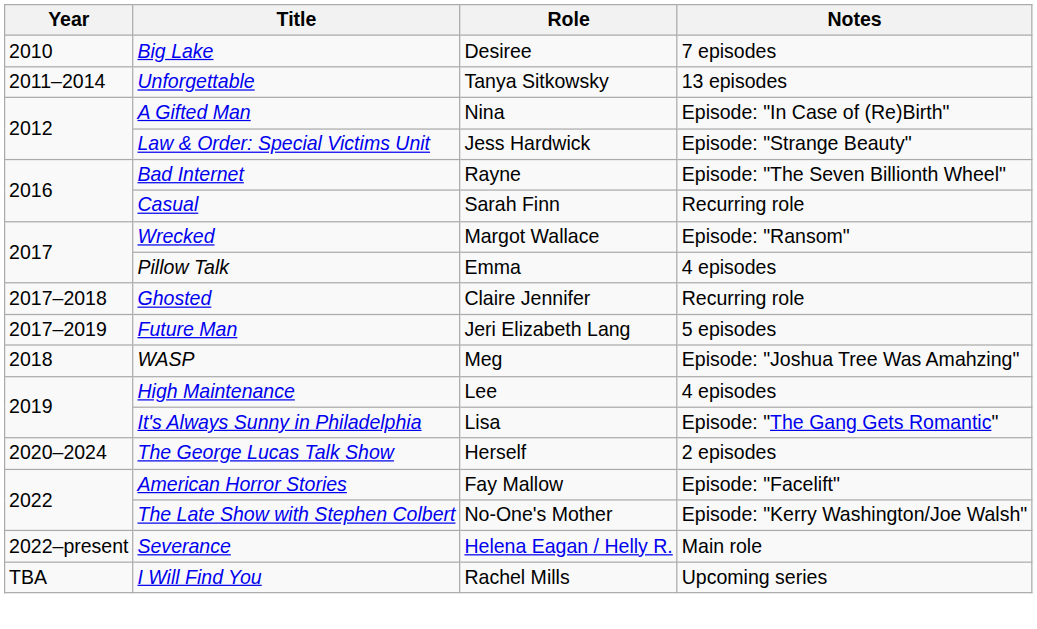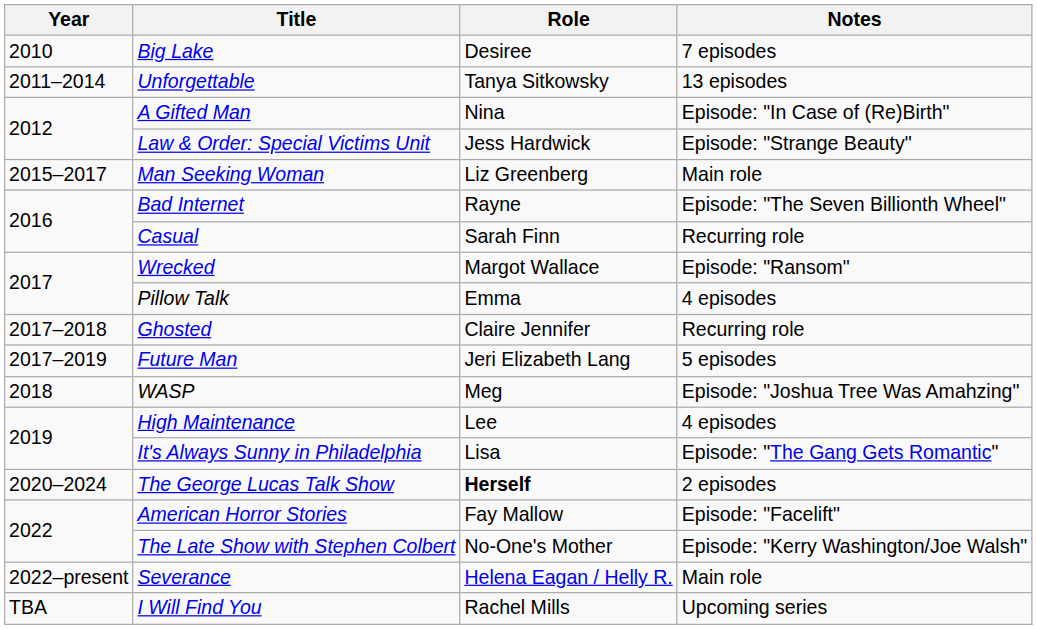+ row: 2015–2017 | Man Seeking Woman | Liz Greenberg | Main role
The George Lucas Talk Show | Role: normal -> bold
